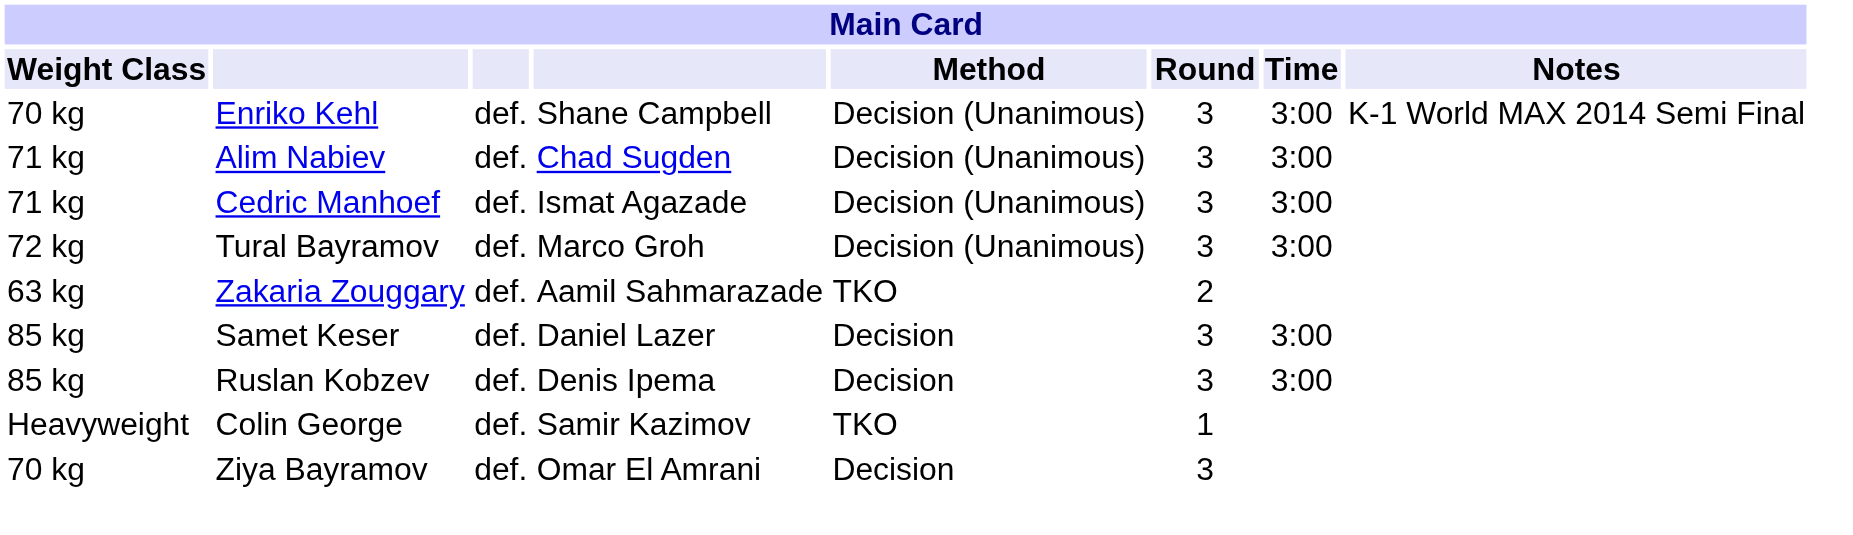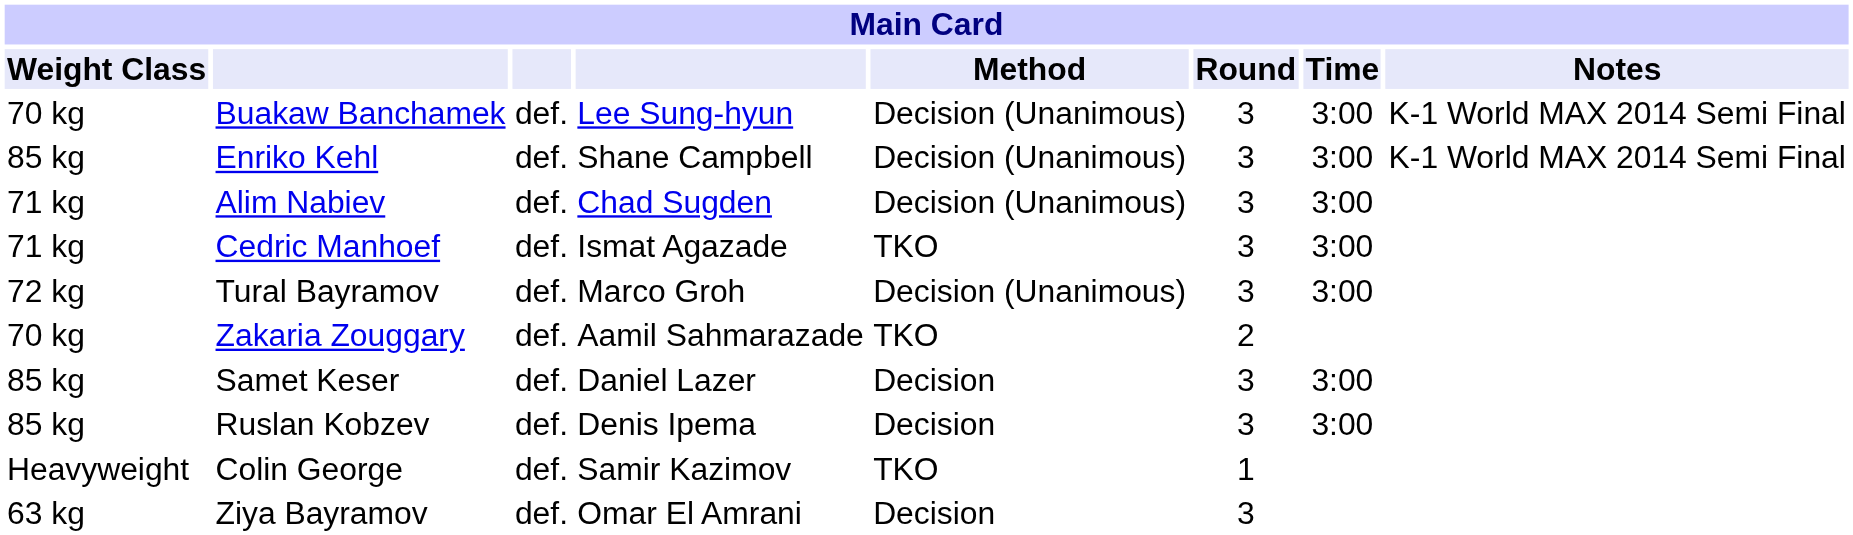+ row: 70 kg | Buakaw Banchamek | def. | Lee Sung-hyun | Decision (Unanimous) | 3 | 3:00 | K-1 World MAX 2014 Semi Final
Enriko Kehl | Main Card / Weight Class: 70 kg -> 85 kg
Cedric Manhoef | Main Card / Method: Decision (Unanimous) -> TKO
Zakaria Zouggary | Main Card / Weight Class: 63 kg -> 70 kg
Ziya Bayramov | Main Card / Weight Class: 70 kg -> 63 kg
